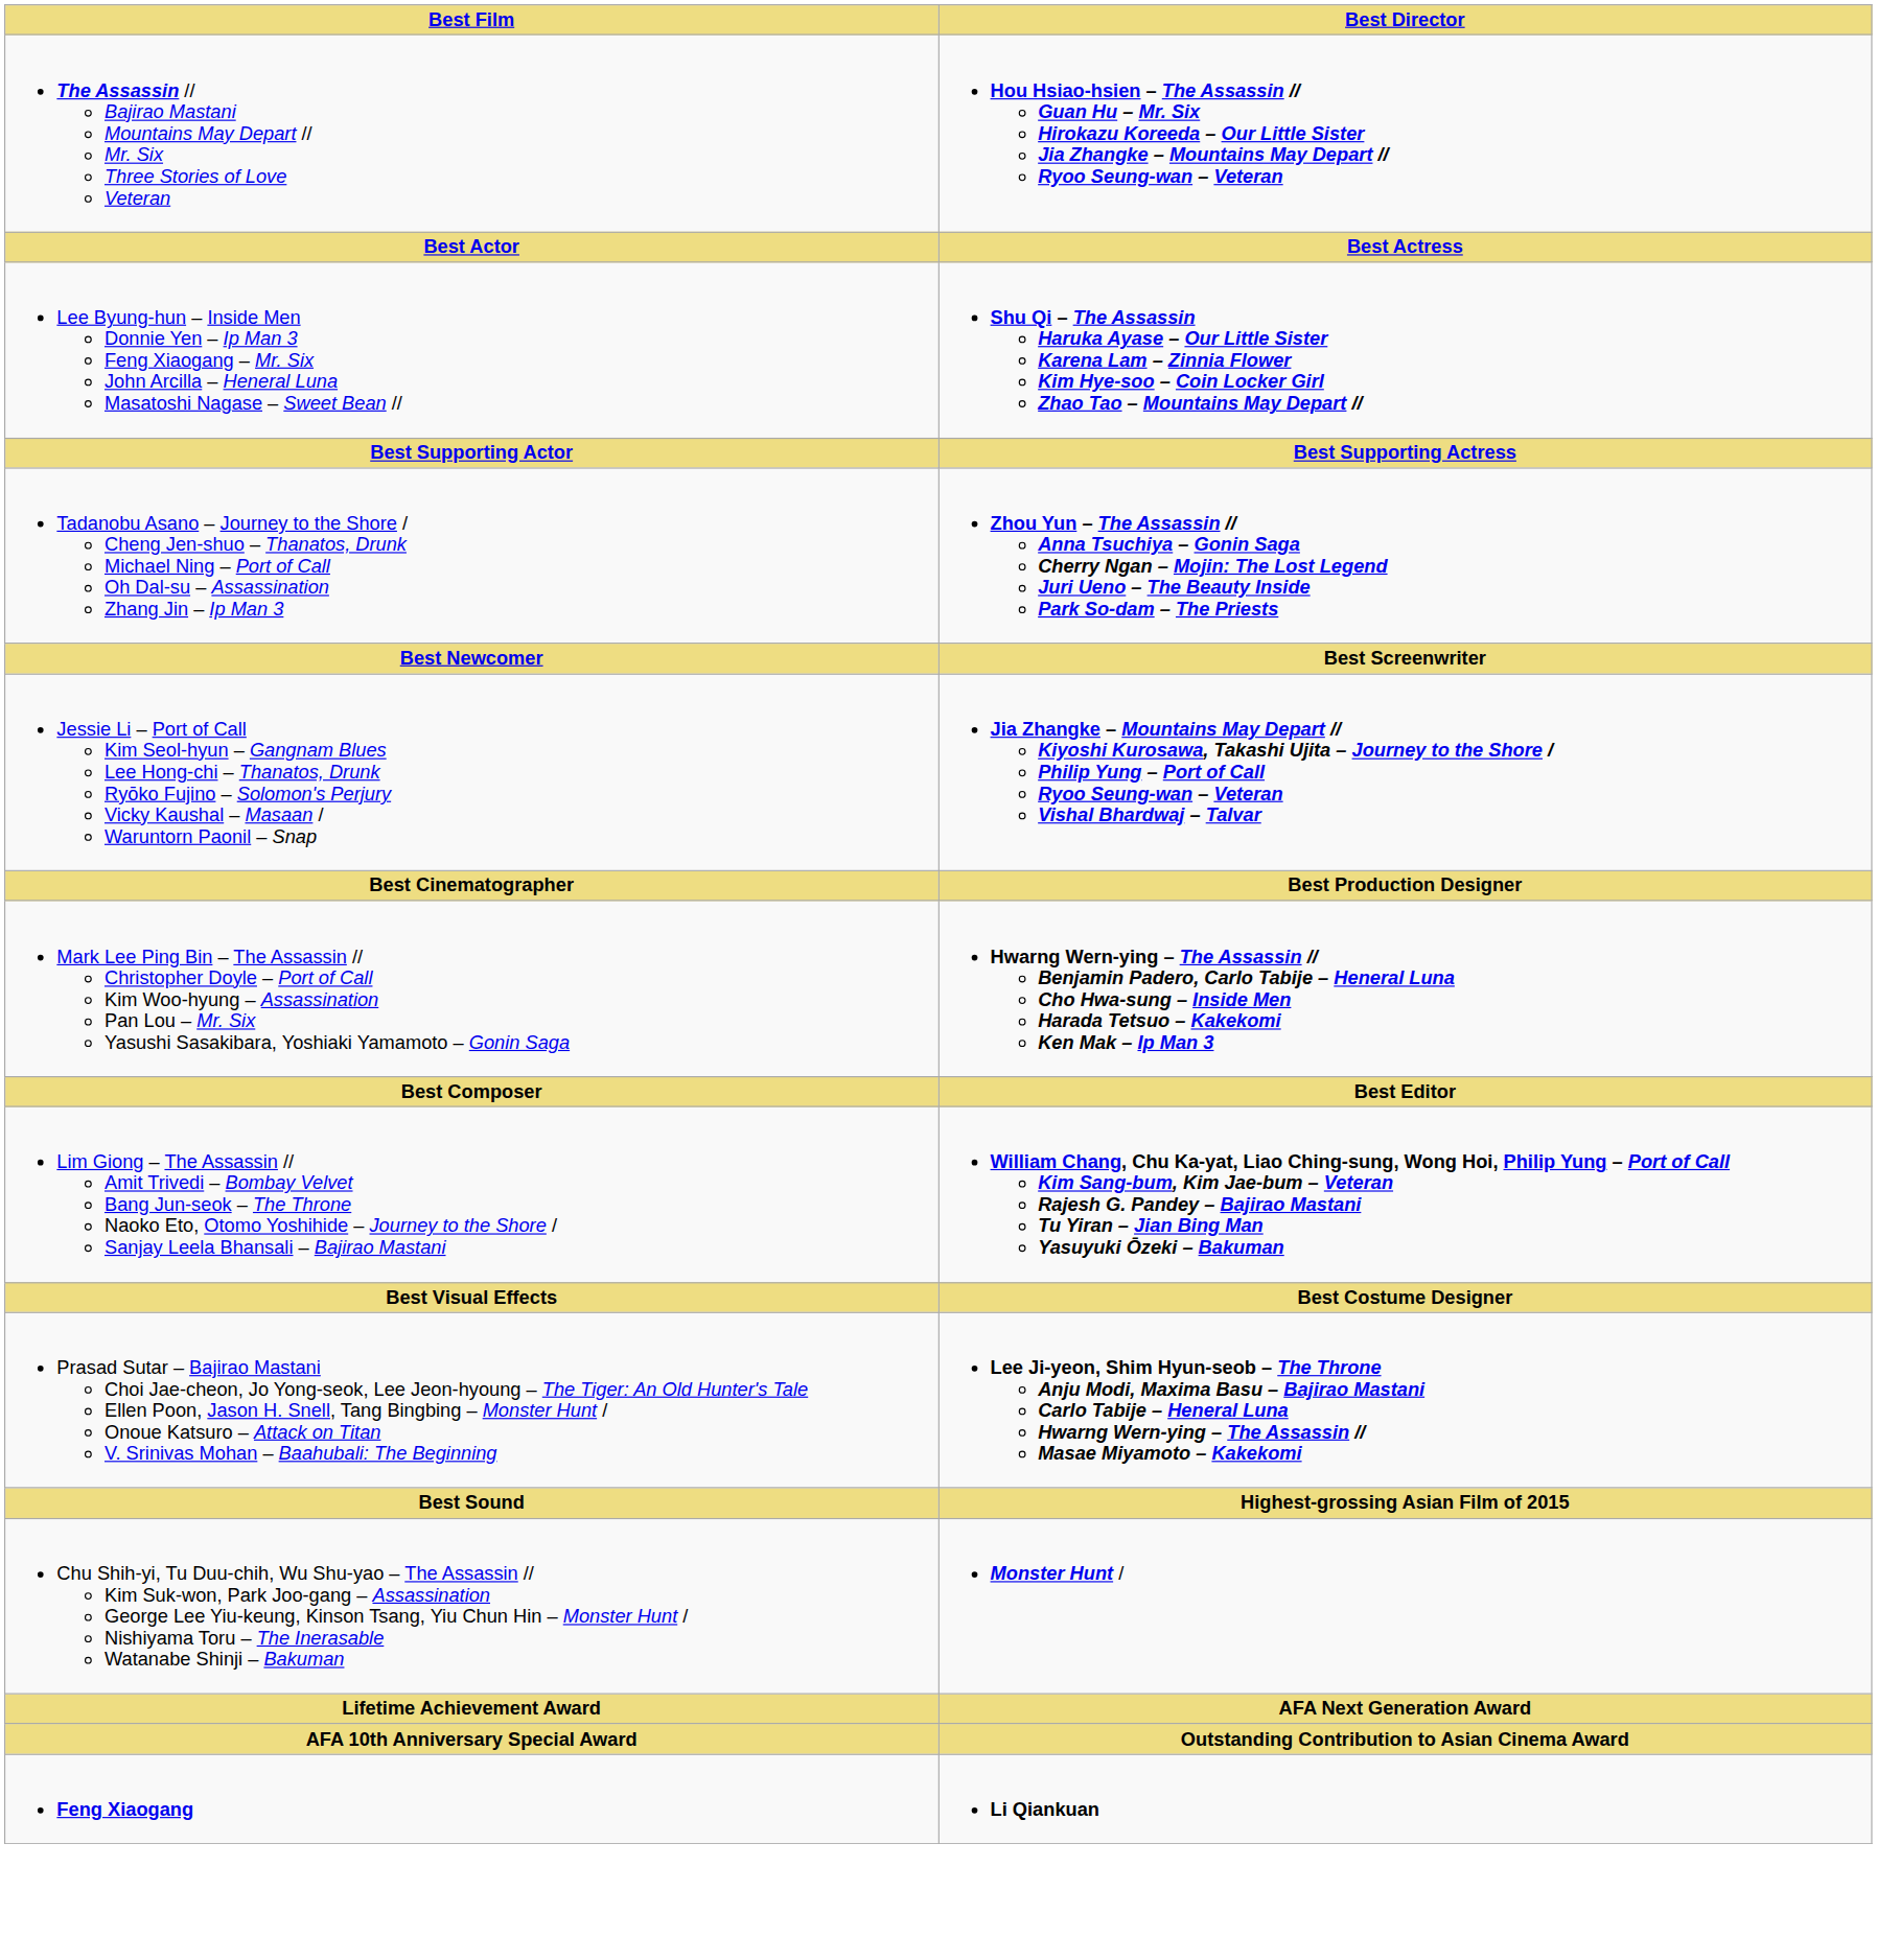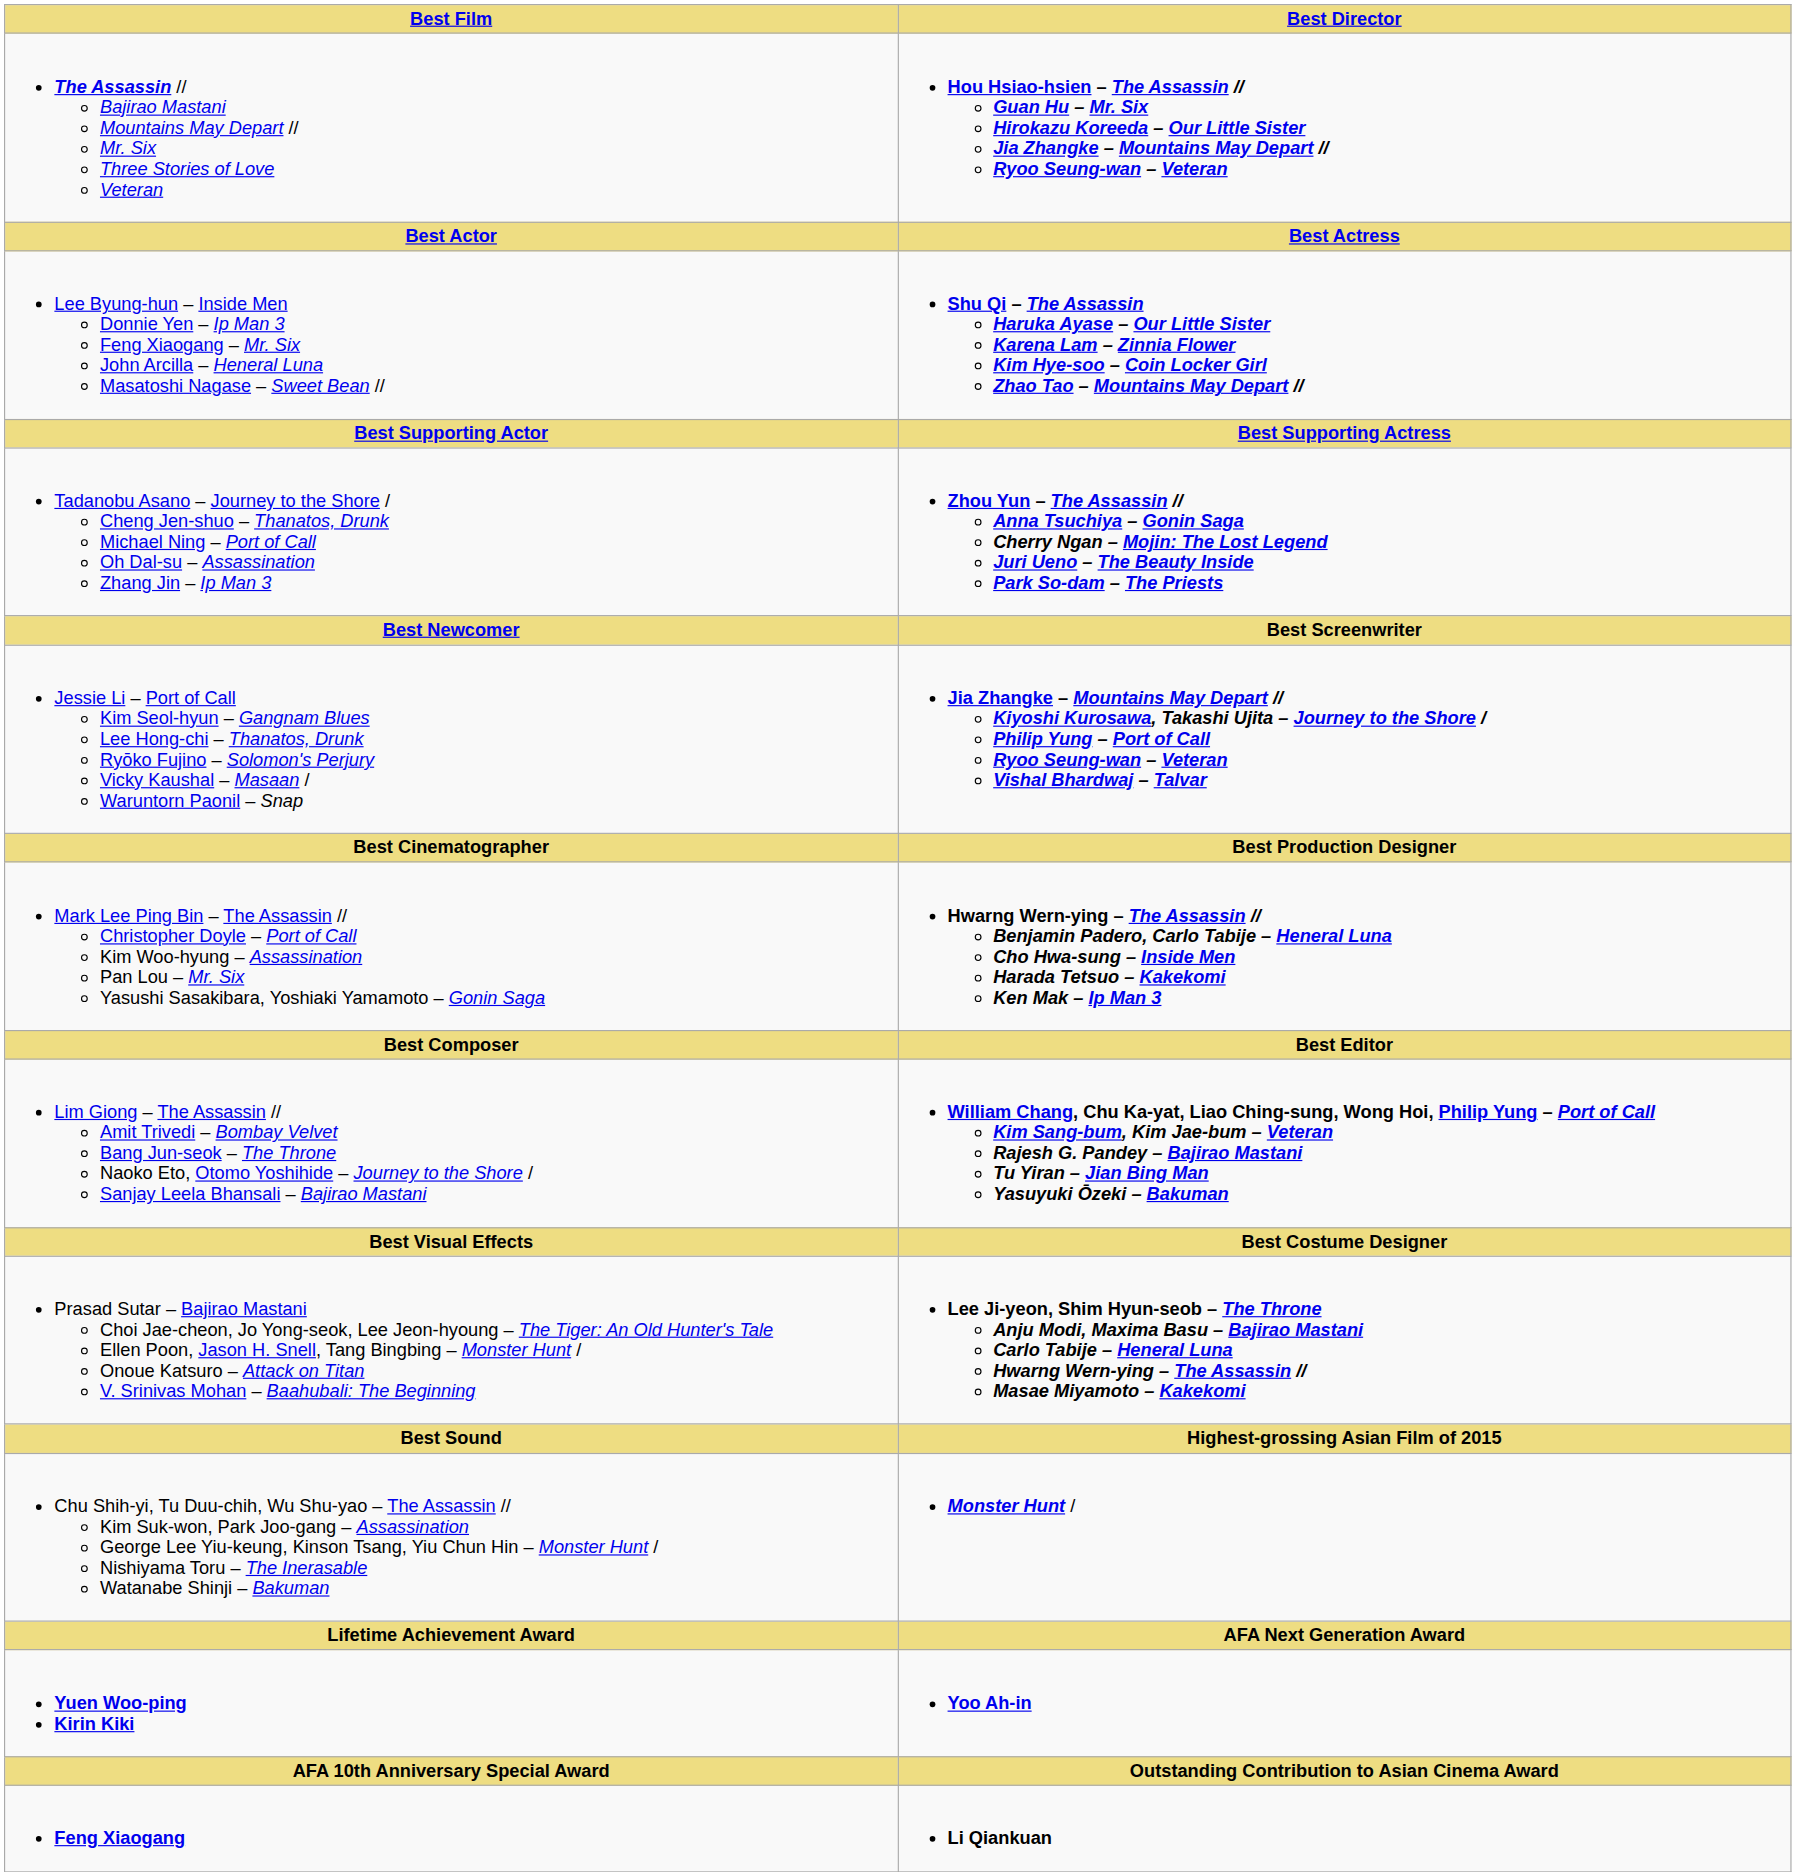+ row: Yuen Woo-ping Kirin Kiki | Yoo Ah-in
